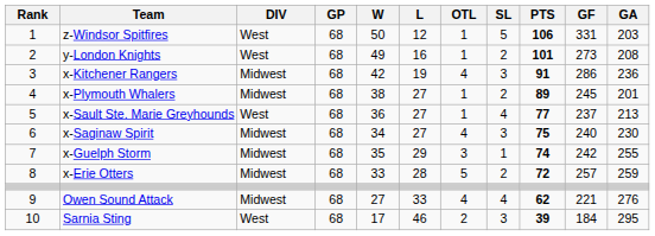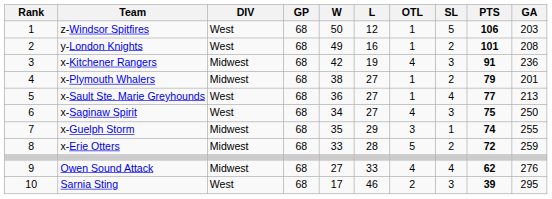- column: GF | 331 | 273 | 286 | 245 | 237 | 240 | 242 | 257 | 221 | 184
x-Plymouth Whalers | PTS: 89 -> 79
x-Saginaw Spirit | DIV: Midwest -> West
x-Saginaw Spirit | GA: 230 -> 250
